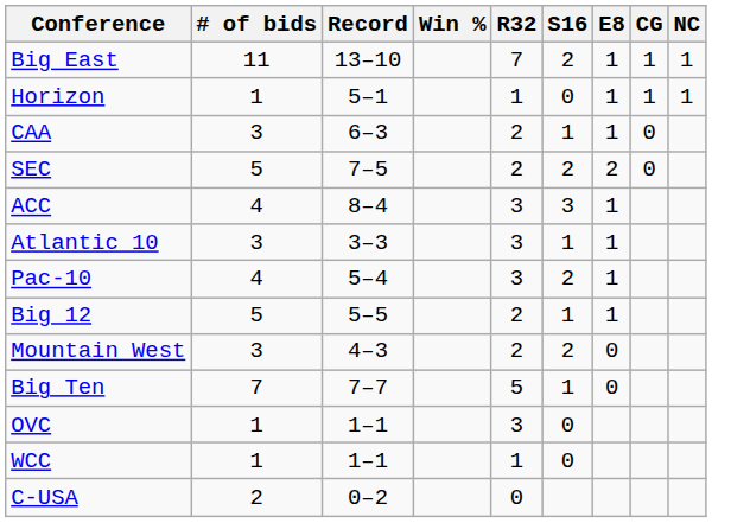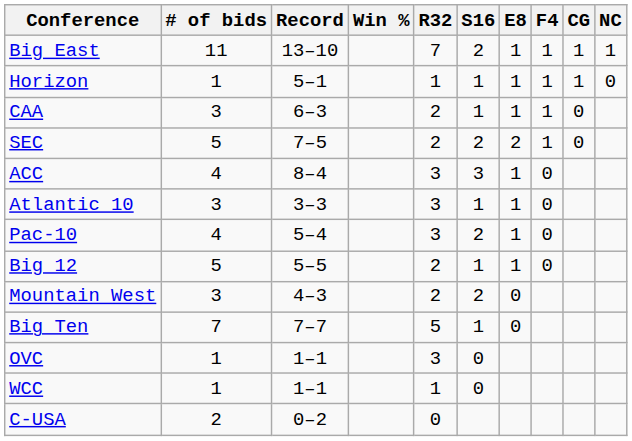+ column: F4 | 1 | 1 | 1 | 1 | 0 | 0 | 0 | 0
Horizon | S16: 0 -> 1
Horizon | NC: 1 -> 0
